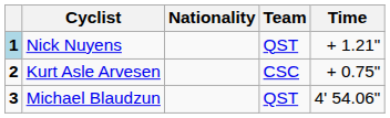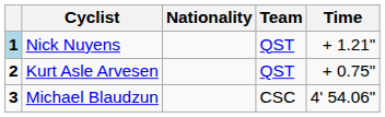Kurt Asle Arvesen | Team: CSC -> QST
Michael Blaudzun | Team: QST -> CSC
